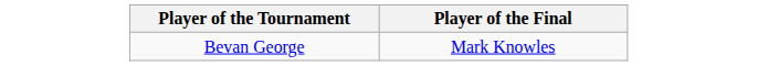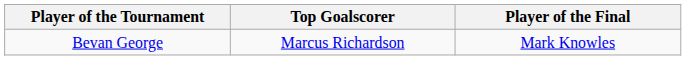+ column: Top Goalscorer | Marcus Richardson
